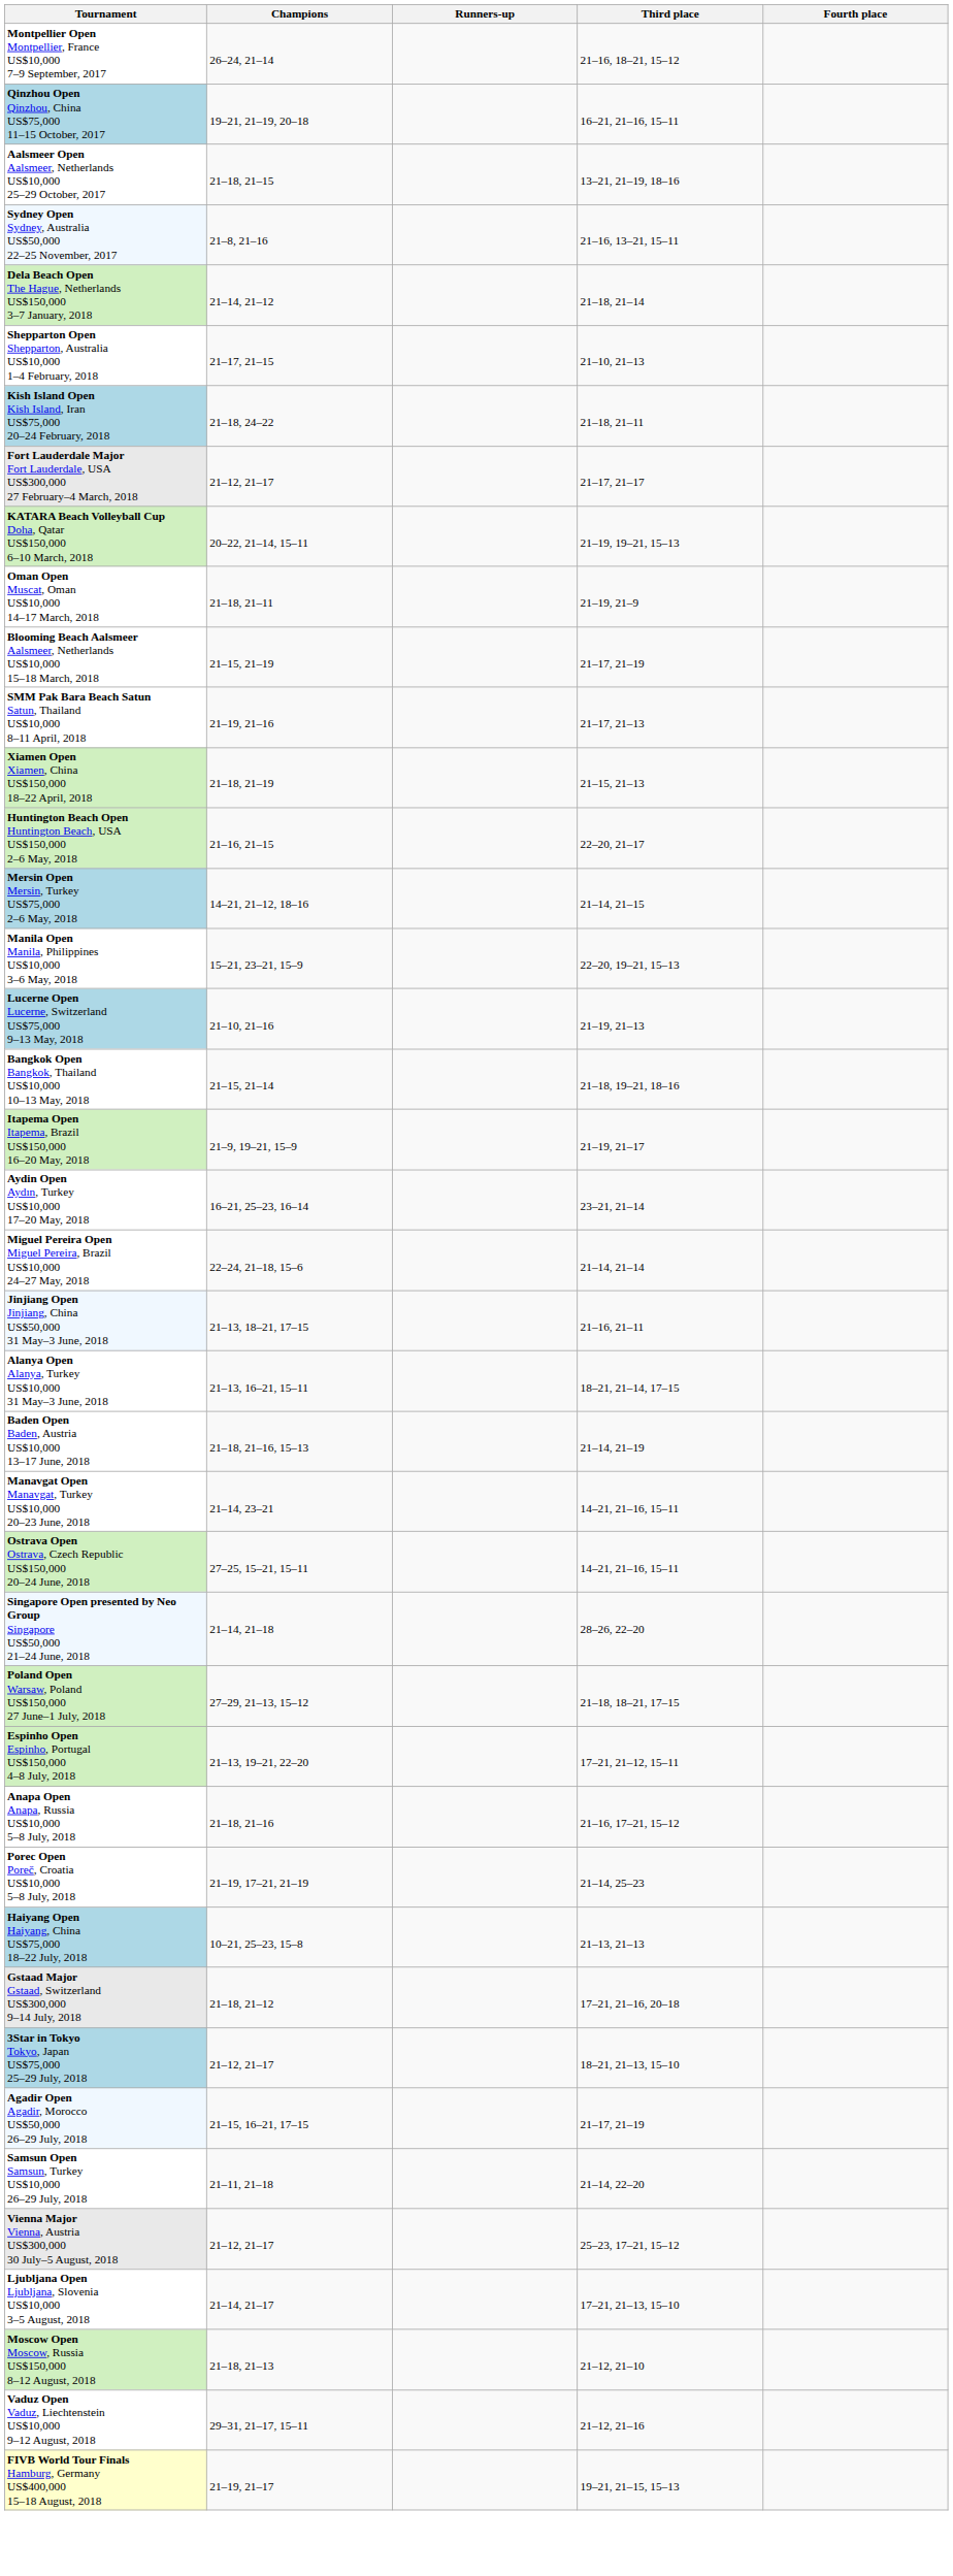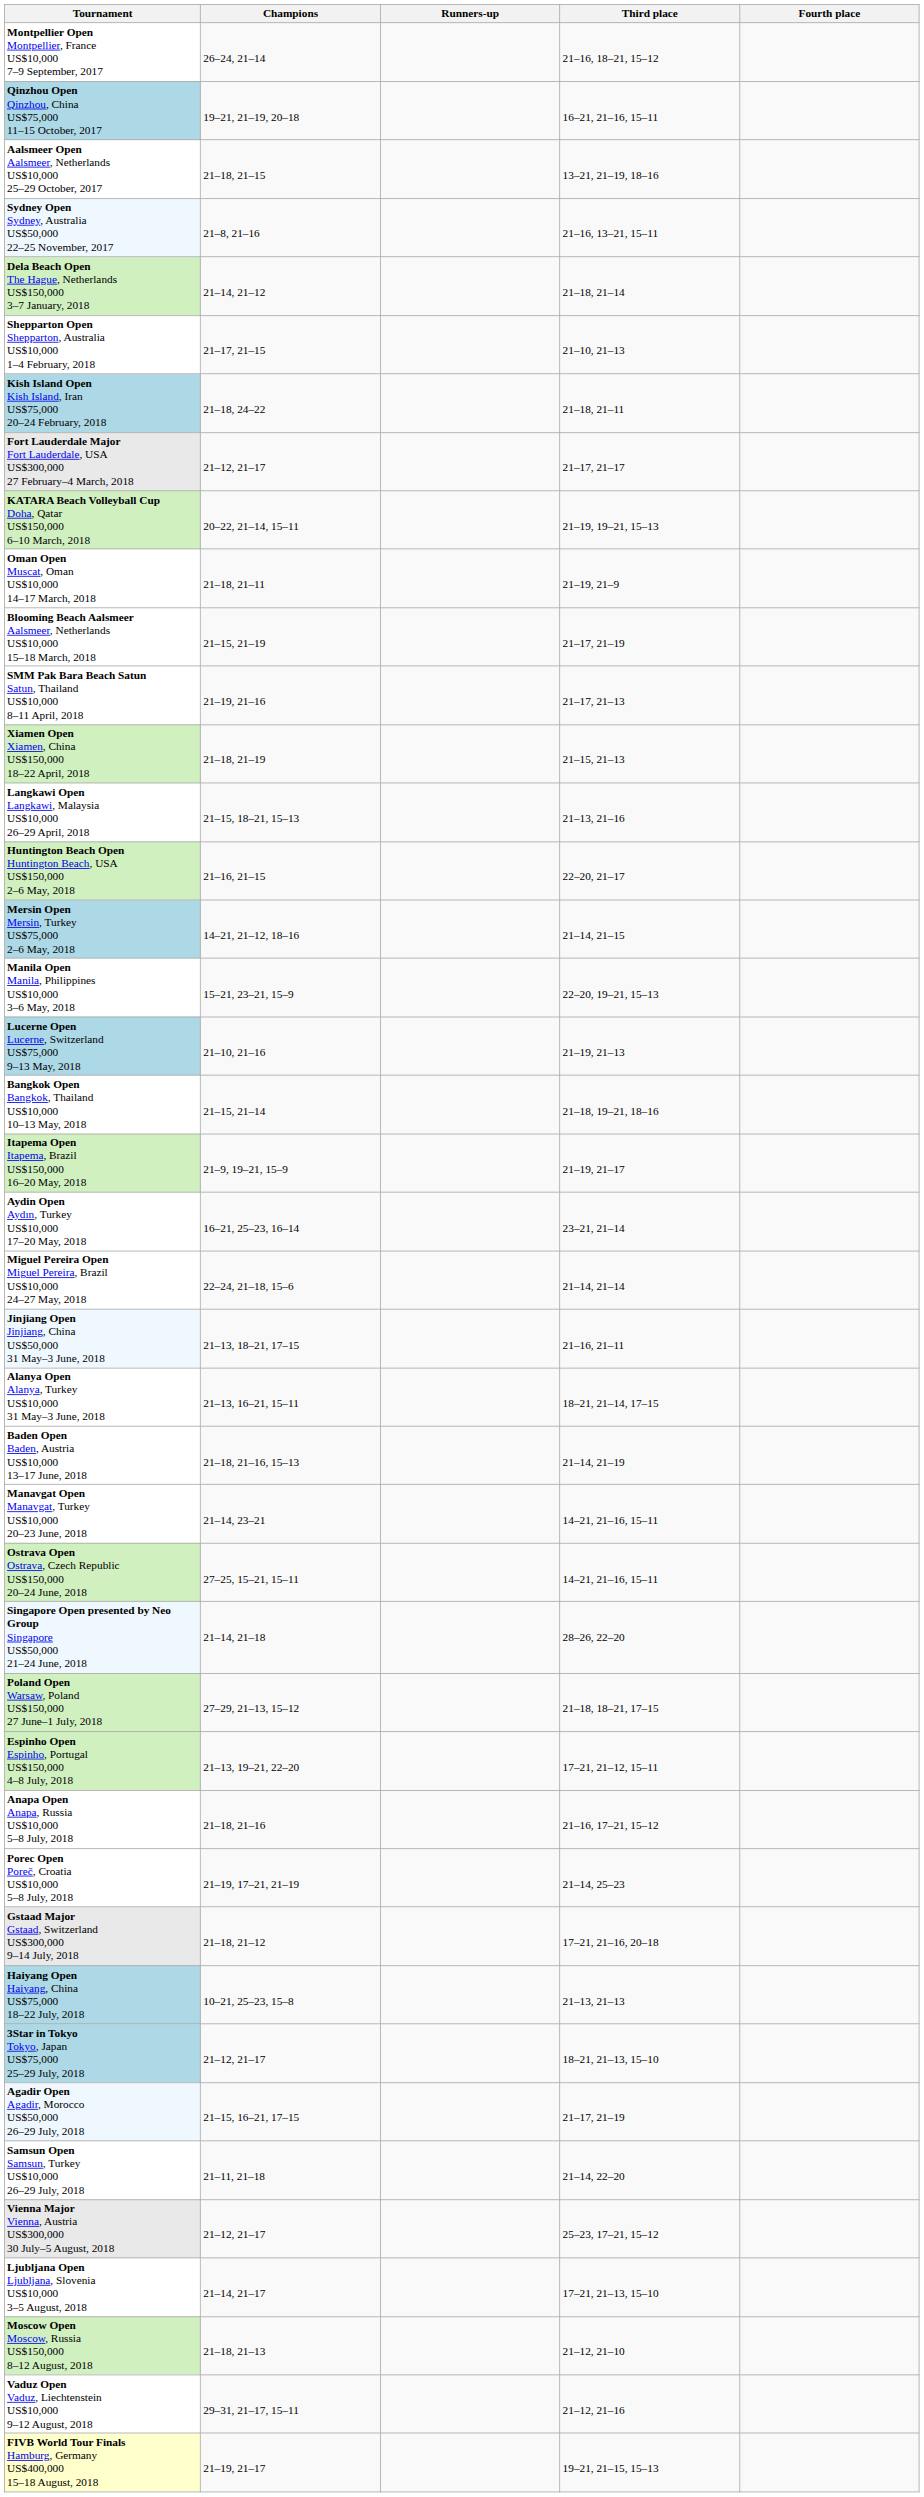+ row: Langkawi Open Langkawi, Malaysia US$10,000 26–29 April, 2018 | 21–15, 18–21, 15–13 | 21–13, 21–16
rows swapped: Gstaad Major Gstaad, Switzerland US$300,000 9–14 July, 2018 <-> Haiyang Open Haiyang, China US$75,000 18–22 July, 2018
